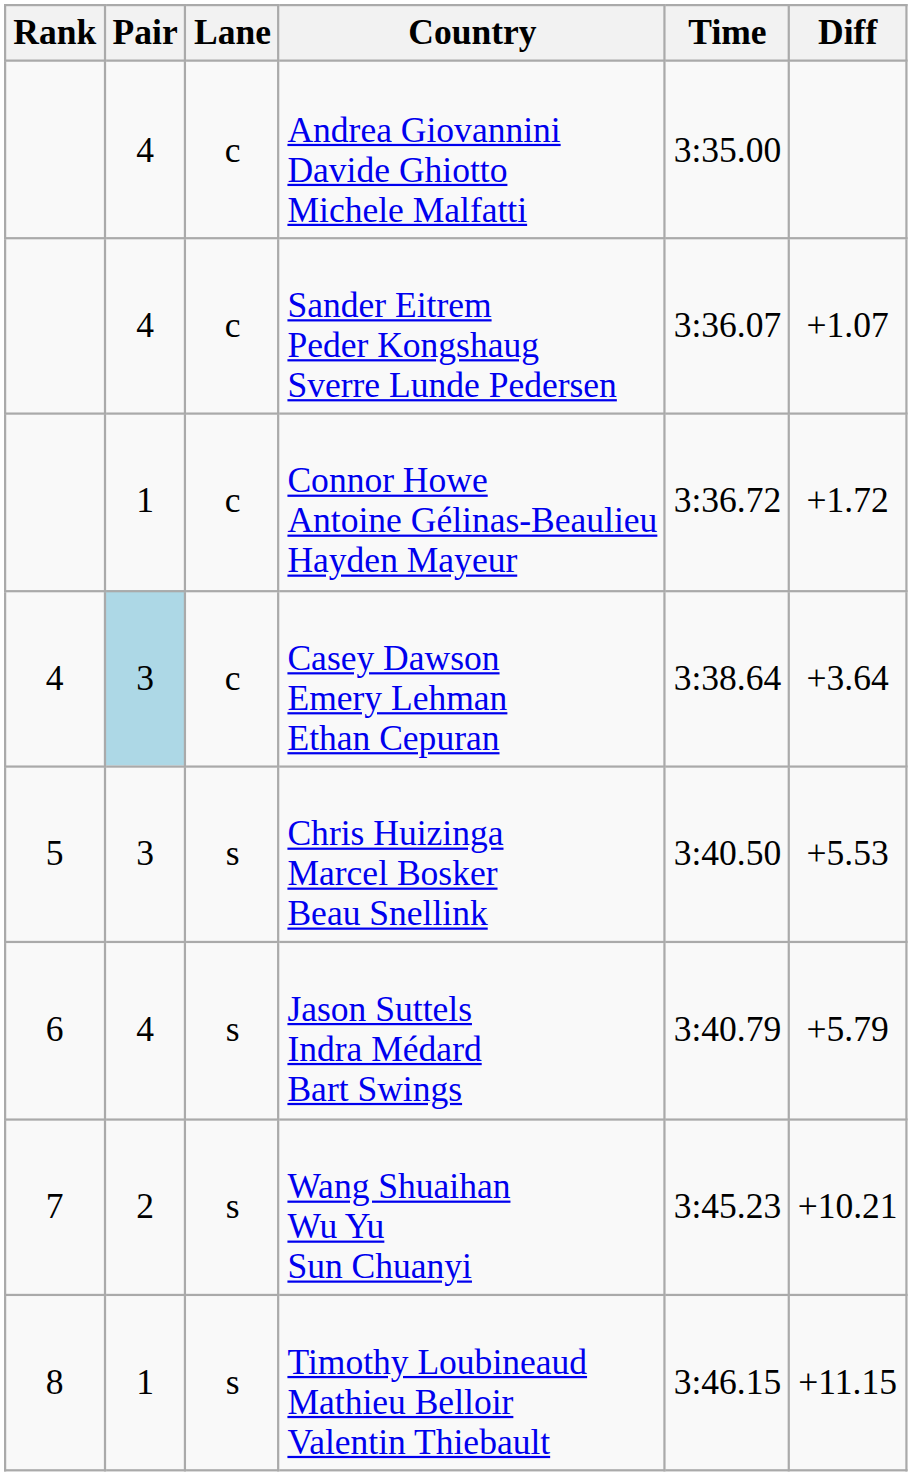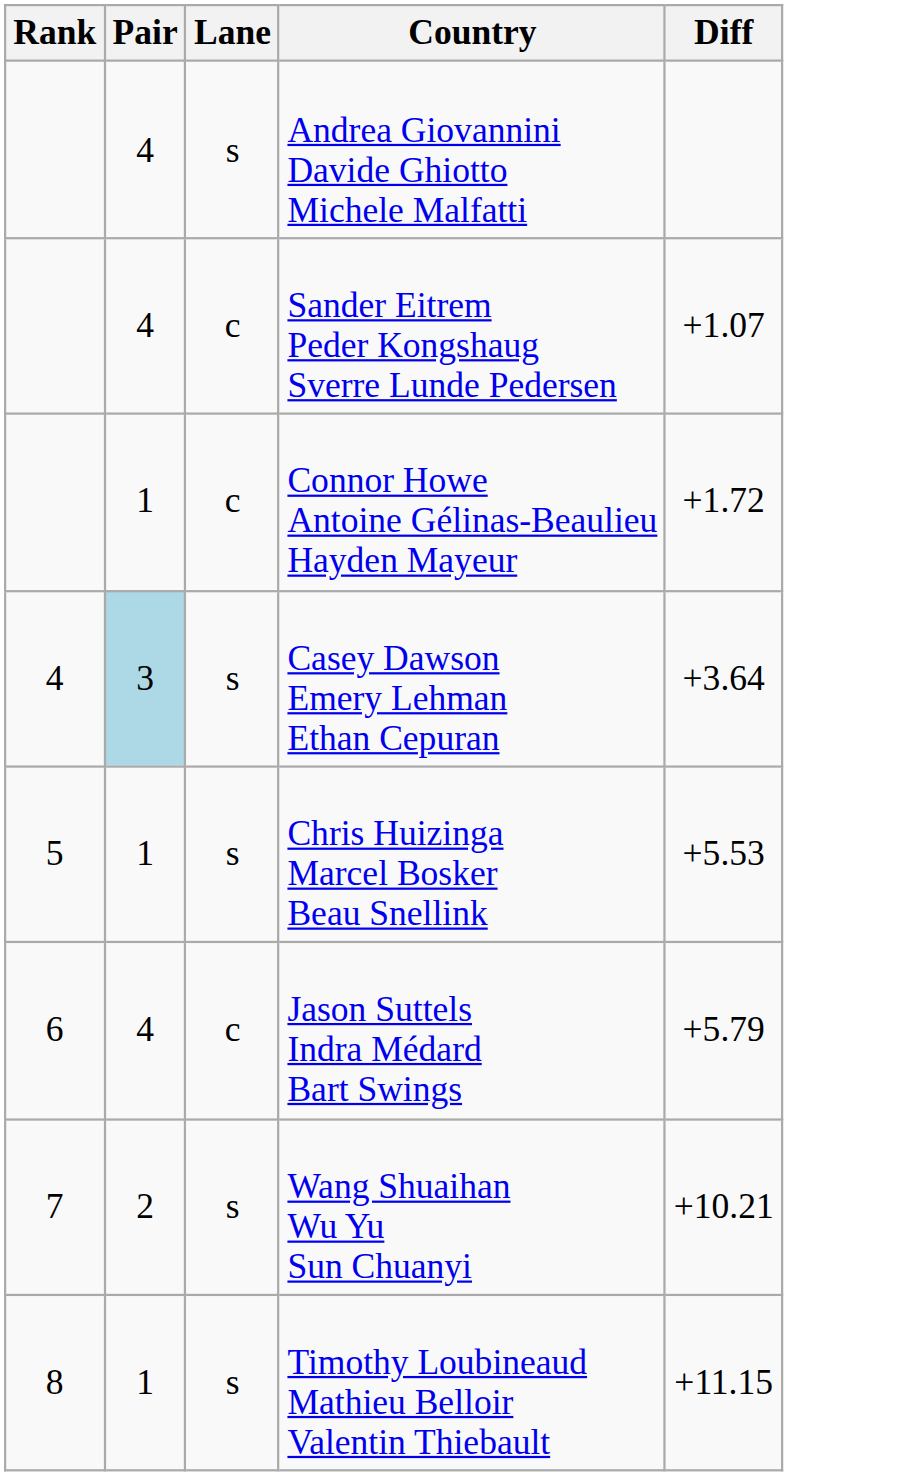- column: Time | 3:35.00 | 3:36.07 | 3:36.72 | 3:38.64 | 3:40.50 | 3:40.79 | 3:45.23 | 3:46.15
Andrea Giovannini Davide Ghiotto Michele Malfatti | Lane: c -> s
Casey Dawson Emery Lehman Ethan Cepuran | Lane: c -> s
Chris Huizinga Marcel Bosker Beau Snellink | Pair: 3 -> 1
Jason Suttels Indra Médard Bart Swings | Lane: s -> c
